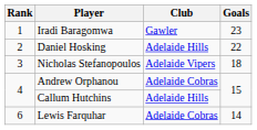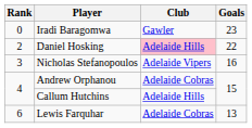Iradi Baragomwa | Rank: 1 -> 0
Daniel Hosking | Club: no background -> pink background
Nicholas Stefanopoulos | Goals: 18 -> 16
Lewis Farquhar | Goals: 14 -> 13
